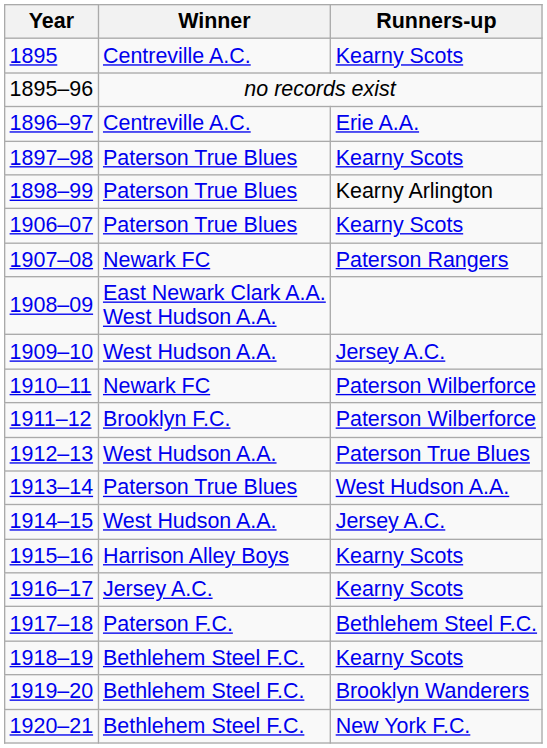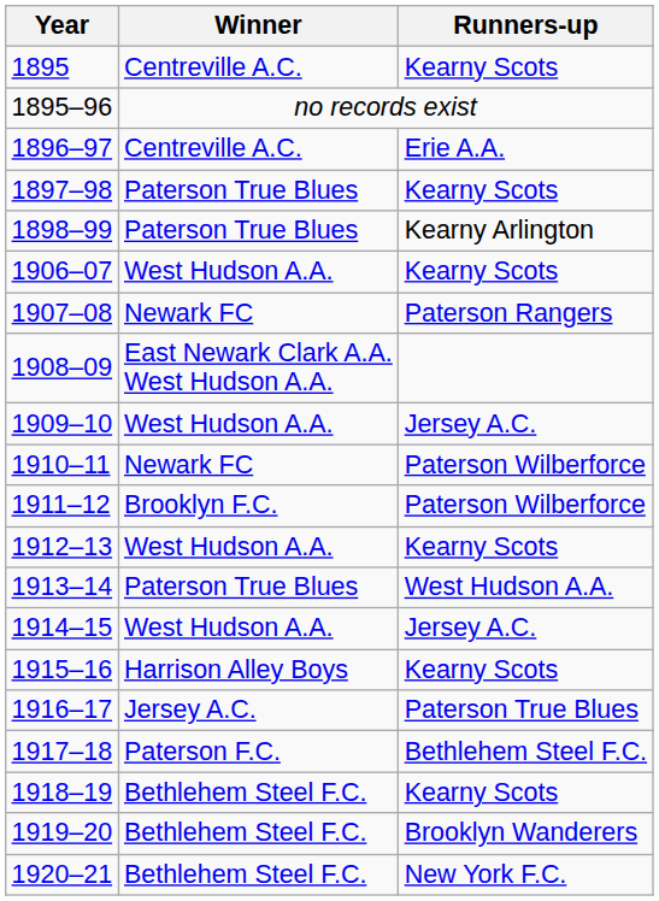1906–07 | Winner: Paterson True Blues -> West Hudson A.A.
1912–13 | Runners-up: Paterson True Blues -> Kearny Scots
1916–17 | Runners-up: Kearny Scots -> Paterson True Blues
